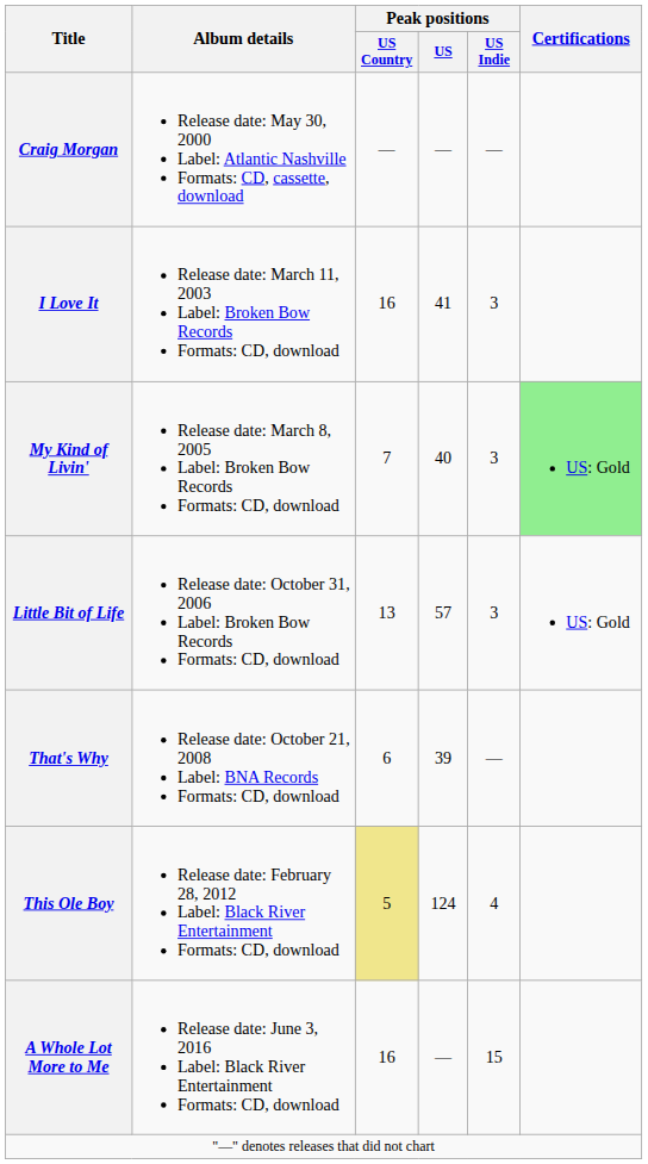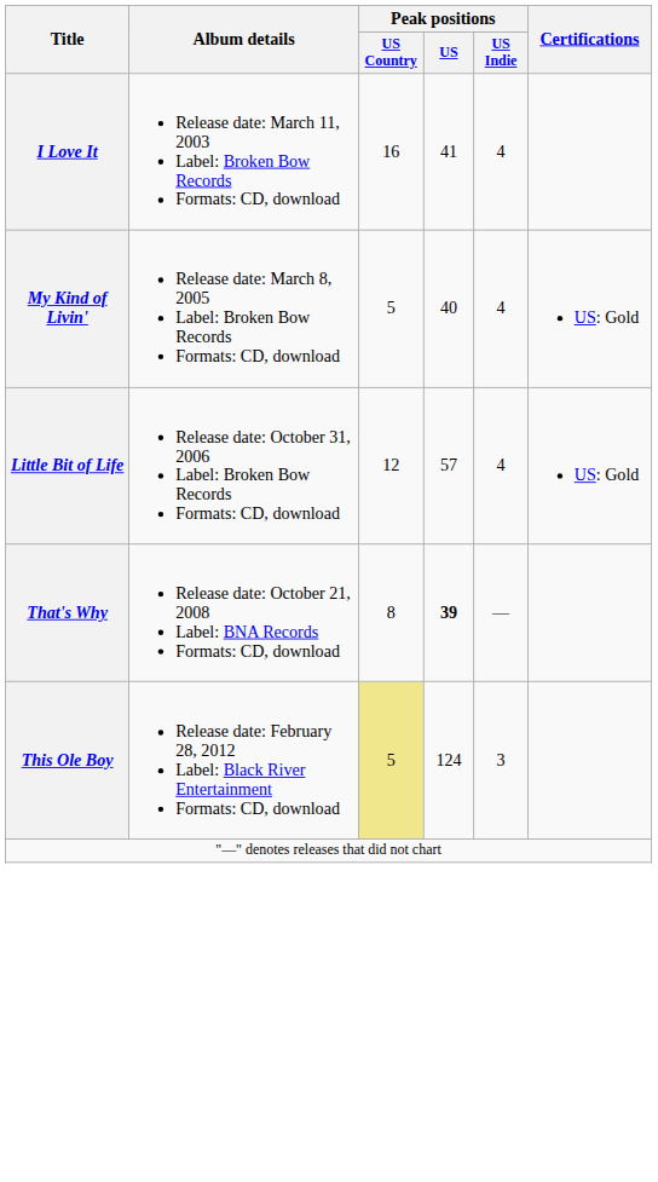- row: Craig Morgan | Release date: May 30, 2000 Label: Atlantic Nashville Formats: CD, cassette, download | — | — | —
I Love It | Peak positions / US Indie: 3 -> 4
My Kind of Livin' | Peak positions / US Country: 7 -> 5
My Kind of Livin' | Peak positions / US Indie: 3 -> 4
My Kind of Livin' | Certifications: lightgreen background -> no background
Little Bit of Life | Peak positions / US Country: 13 -> 12
Little Bit of Life | Peak positions / US Indie: 3 -> 4
That's Why | Peak positions / US Country: 6 -> 8
That's Why | Peak positions / US: normal -> bold
This Ole Boy | Peak positions / US Indie: 4 -> 3
- row: A Whole Lot More to Me | Release date: June 3, 2016 Label: Black River Entertainment Formats: CD, download | 16 | — | 15
